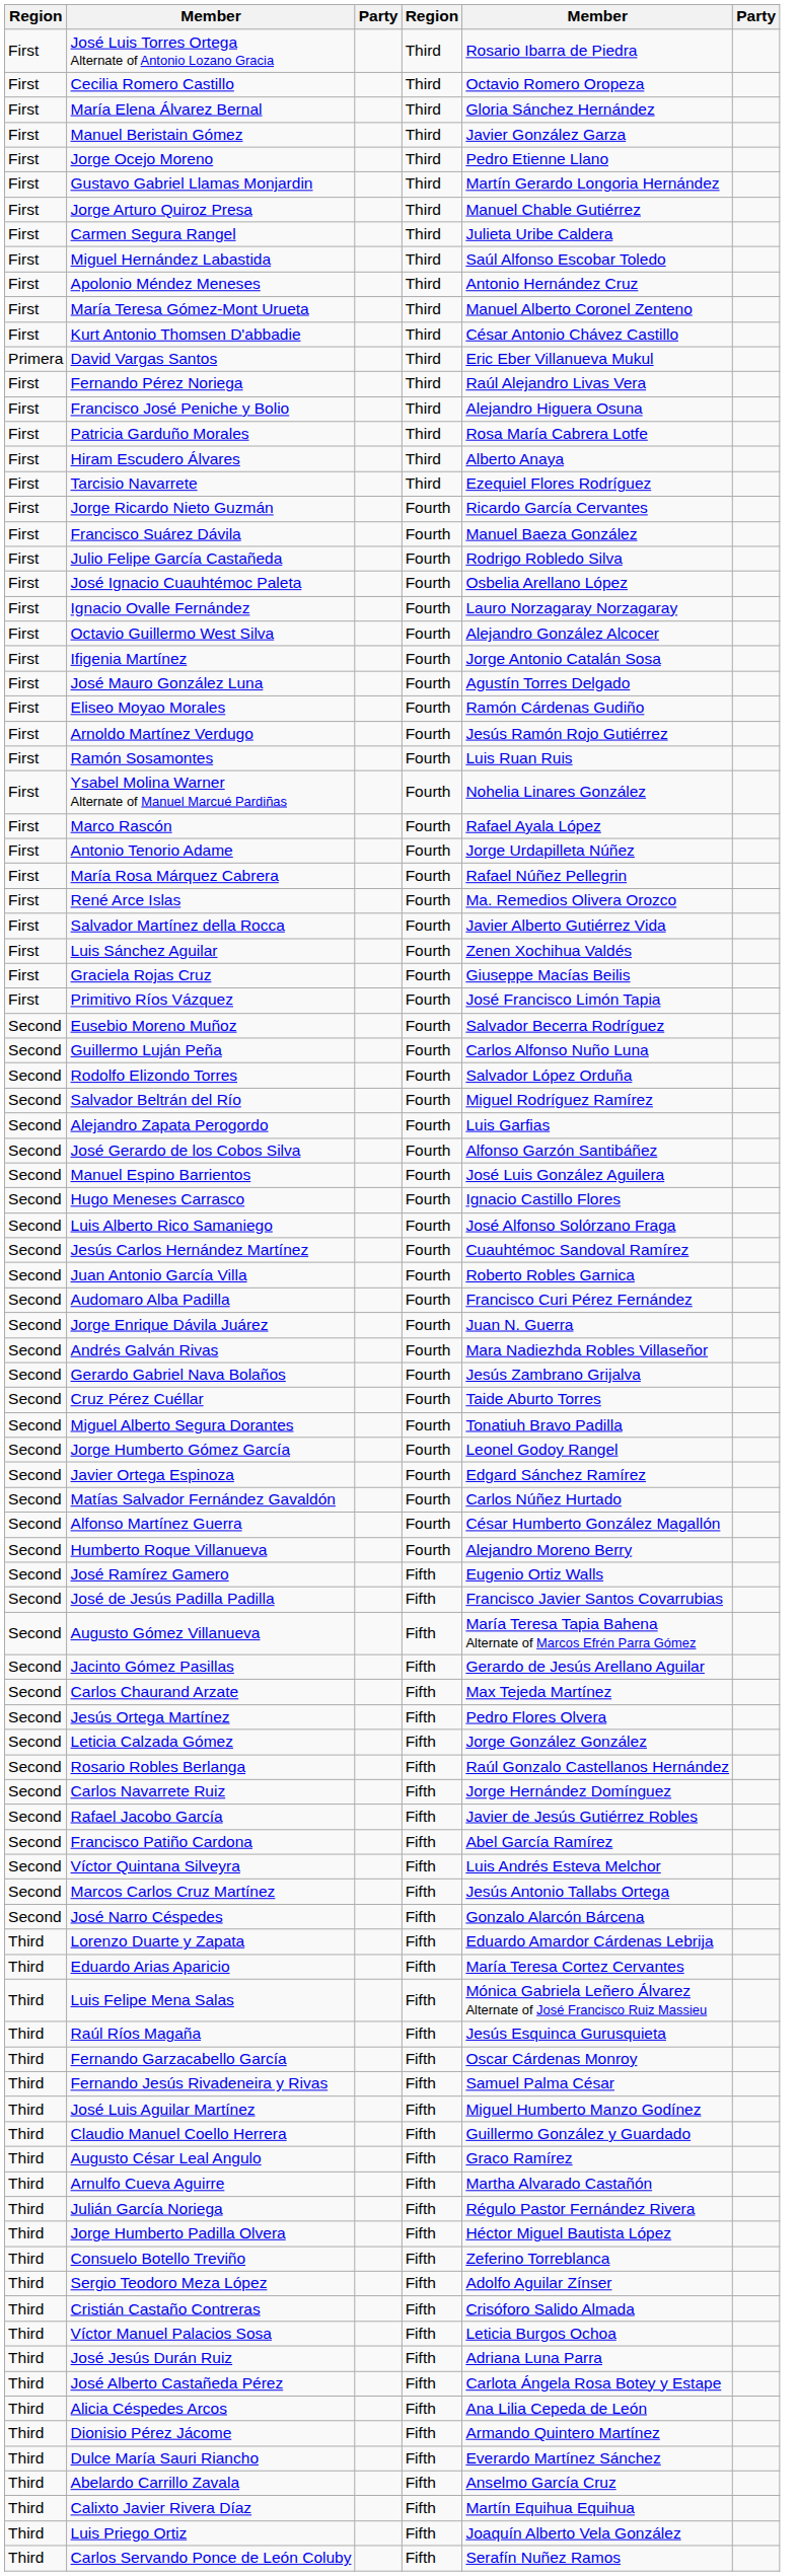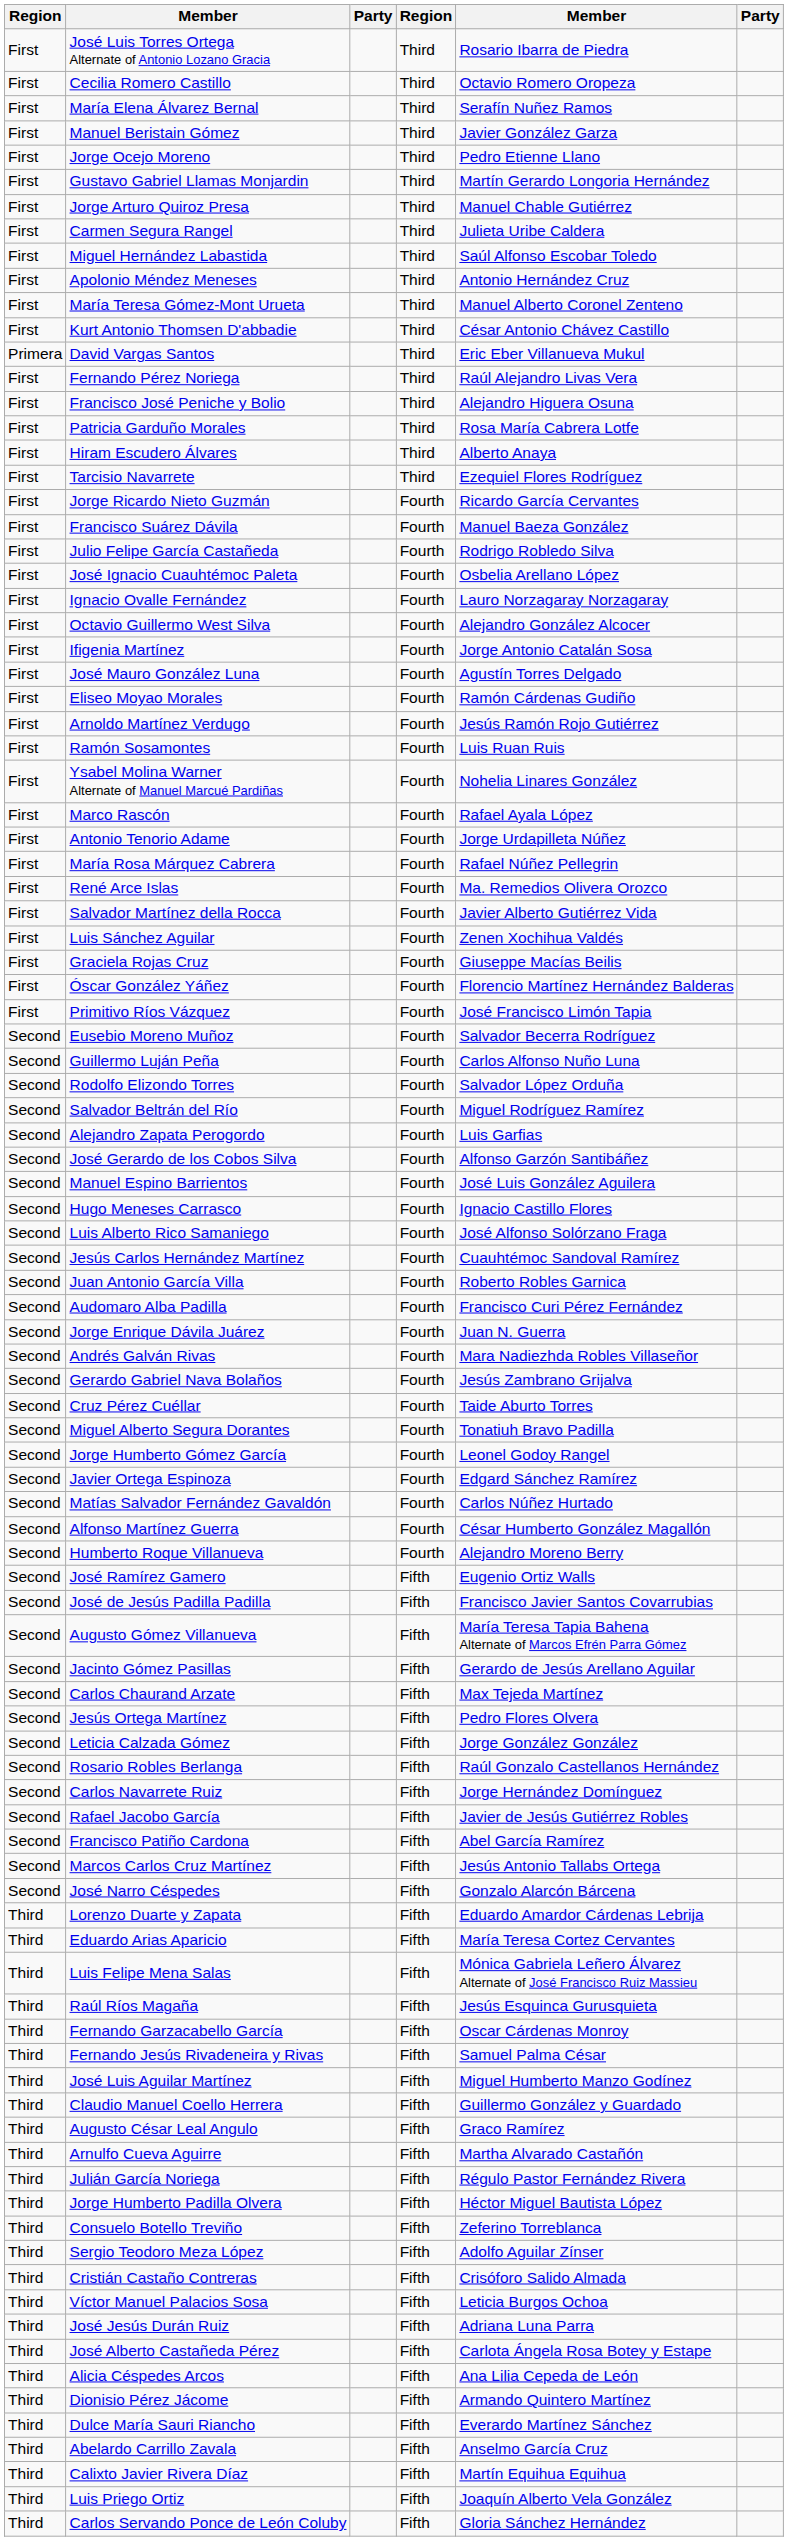María Elena Álvarez Bernal | column 5: Gloria Sánchez Hernández -> Serafín Nuñez Ramos
+ row: First | Óscar González Yáñez | Fourth | Florencio Martínez Hernández Balderas
- row: Second | Víctor Quintana Silveyra | Fifth | Luis Andrés Esteva Melchor
Carlos Servando Ponce de León Coluby | column 5: Serafín Nuñez Ramos -> Gloria Sánchez Hernández
